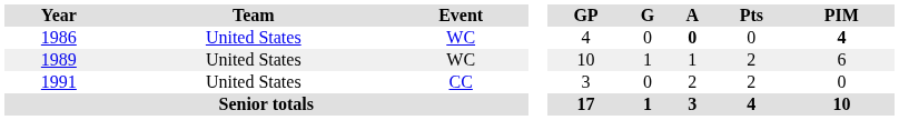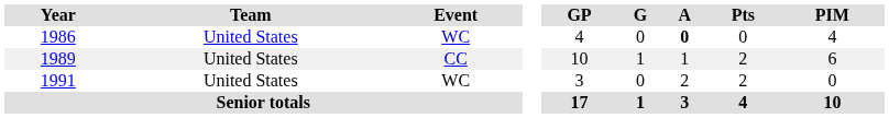1986 | PIM: bold -> normal
1989 | Event: WC -> CC
1991 | Event: CC -> WC
